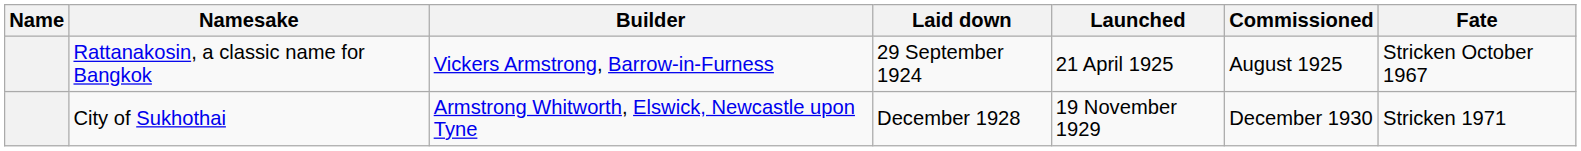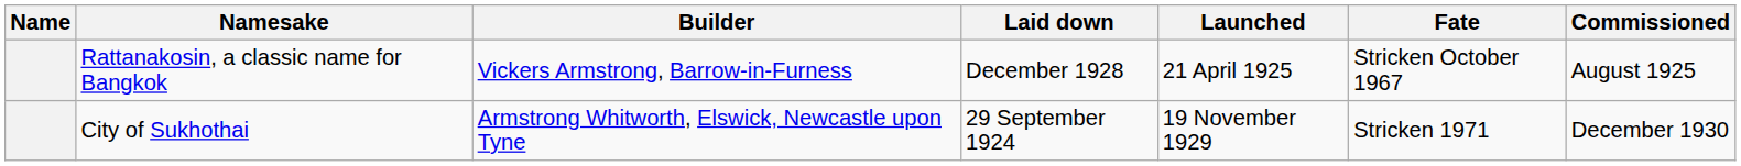columns swapped: Commissioned <-> Fate
Rattanakosin, a classic name for Bangkok | Laid down: 29 September 1924 -> December 1928
City of Sukhothai | Laid down: December 1928 -> 29 September 1924
